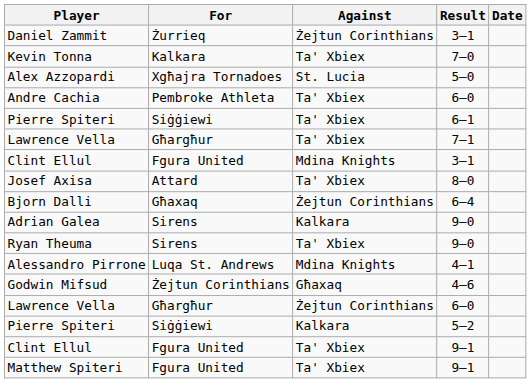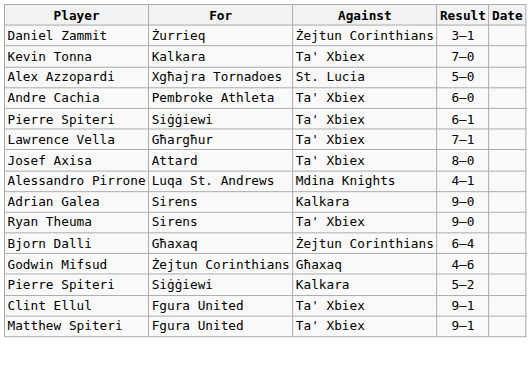- row: Clint Ellul | Fgura United | Mdina Knights | 3–1
rows swapped: Alessandro Pirrone <-> Bjorn Dalli
- row: Lawrence Vella | Għargħur | Żejtun Corinthians | 6–0
